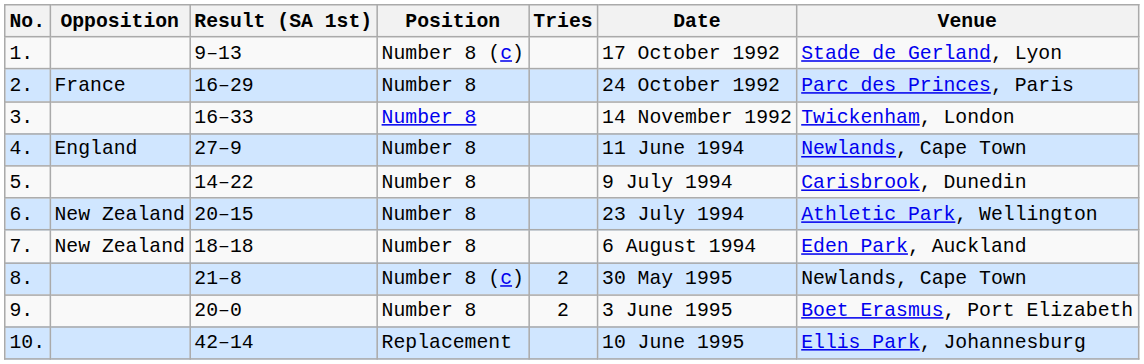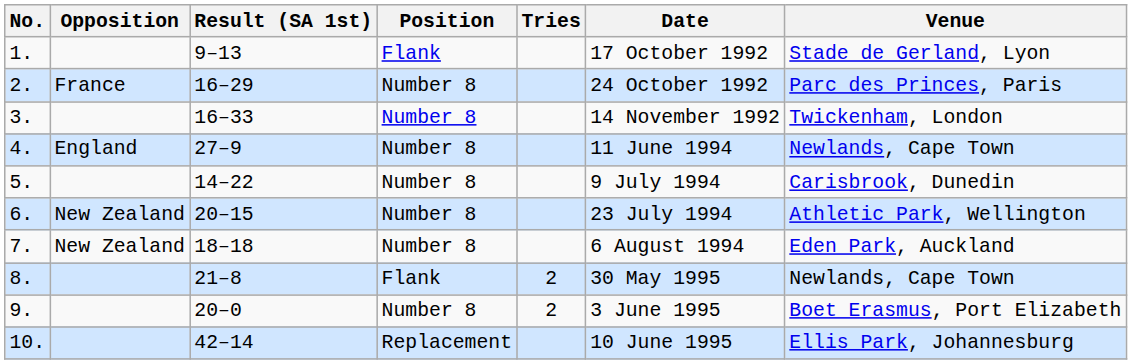1. | Position: Number 8 (c) -> Flank
8. | Position: Number 8 (c) -> Flank
